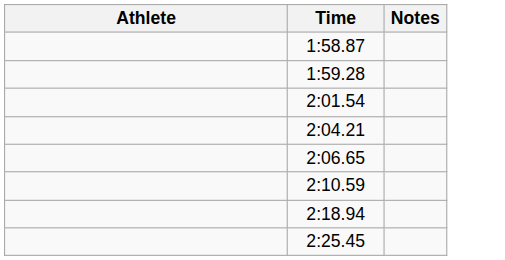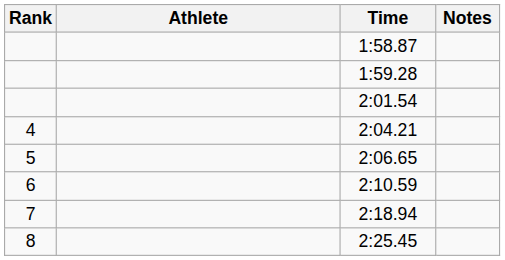+ column: Rank | 4 | 5 | 6 | 7 | 8
